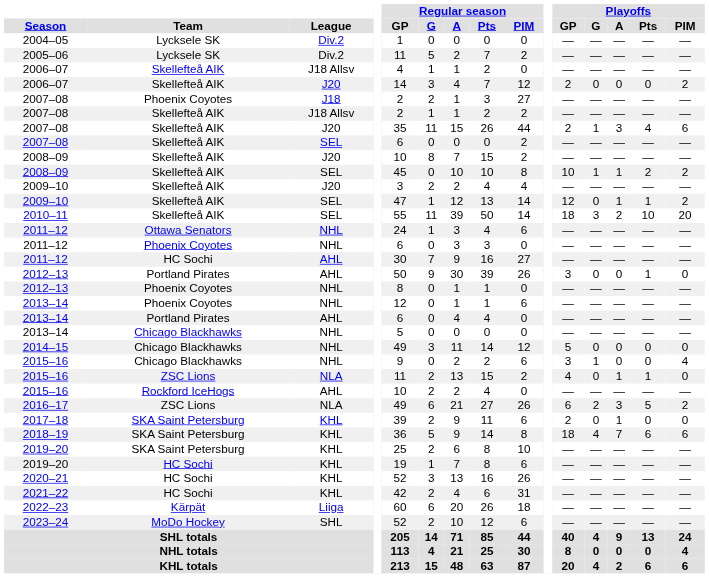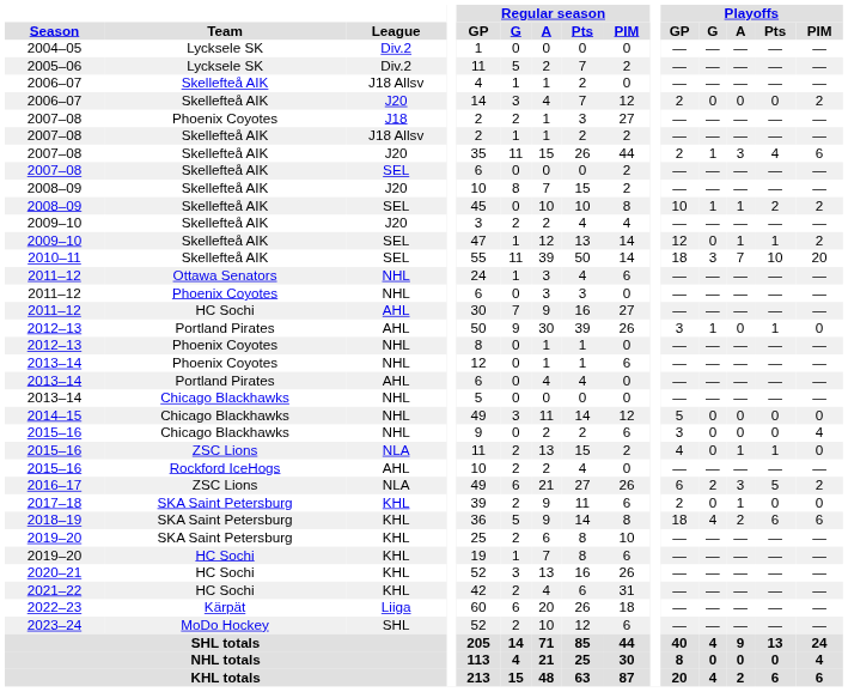2010–11 | Playoffs / A: 2 -> 7
2012–13 / AHL | Playoffs / G: 0 -> 1
2015–16 / NHL | Playoffs / G: 1 -> 0
2018–19 | Playoffs / A: 7 -> 2
